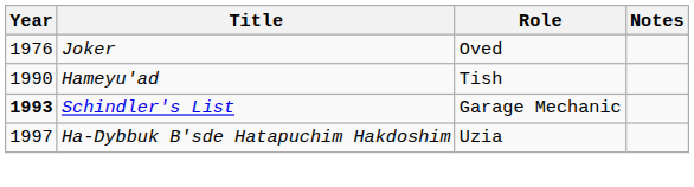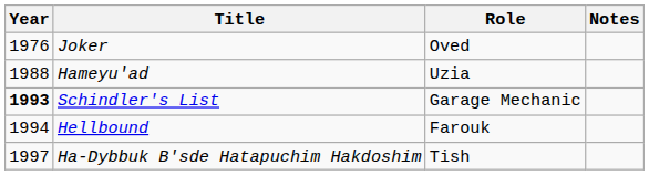Hameyu'ad | Year: 1990 -> 1988
Hameyu'ad | Role: Tish -> Uzia
+ row: 1994 | Hellbound | Farouk
Ha-Dybbuk B'sde Hatapuchim Hakdoshim | Role: Uzia -> Tish
